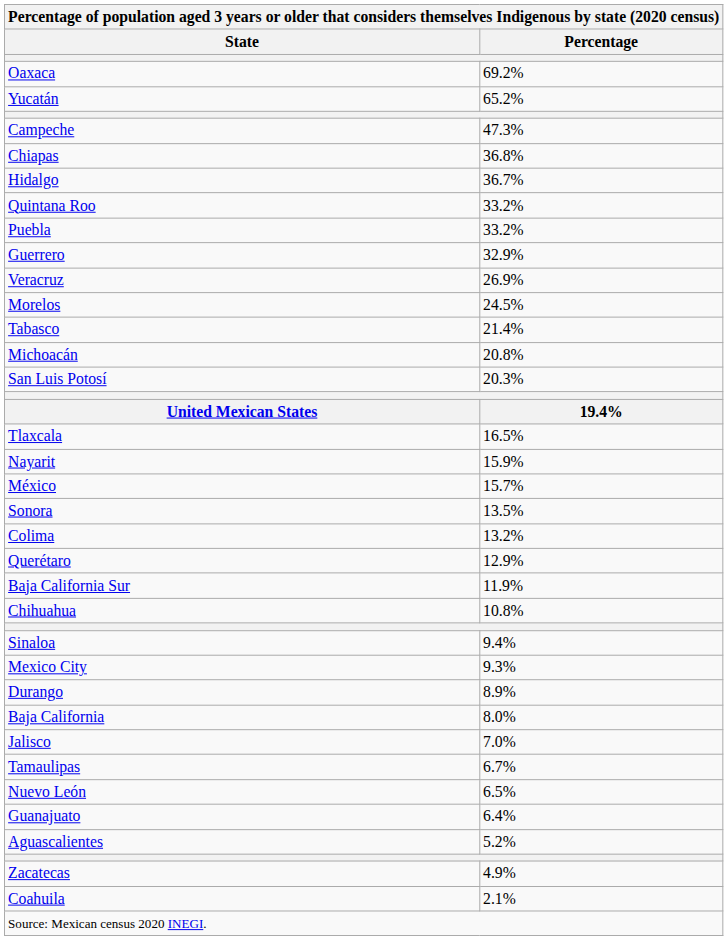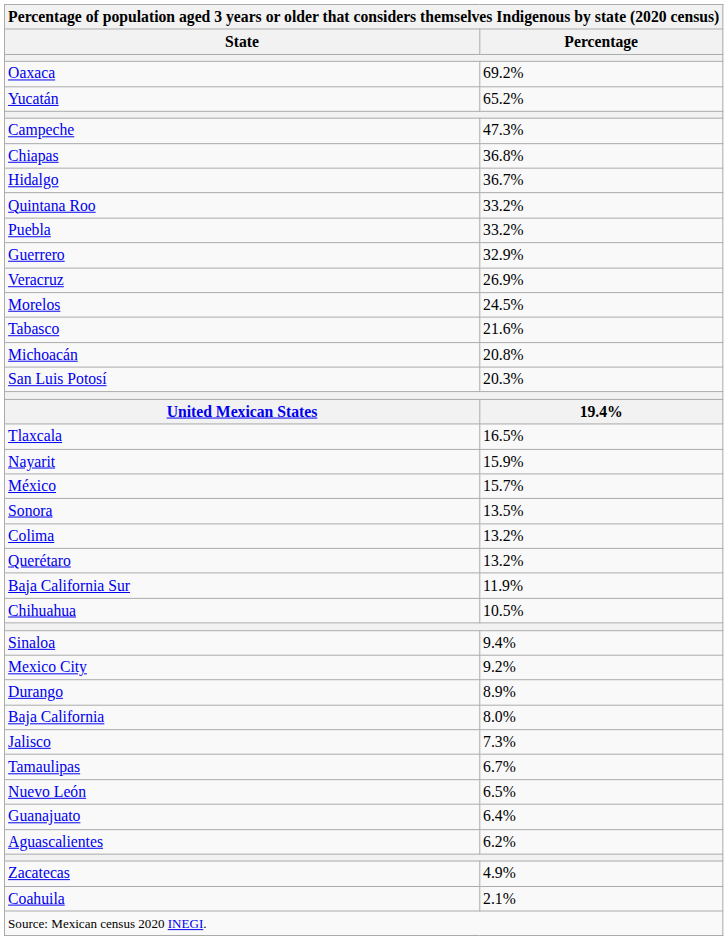Tabasco | Percentage: 21.4% -> 21.6%
Querétaro | Percentage: 12.9% -> 13.2%
Chihuahua | Percentage: 10.8% -> 10.5%
Mexico City | Percentage: 9.3% -> 9.2%
Jalisco | Percentage: 7.0% -> 7.3%
Aguascalientes | Percentage: 5.2% -> 6.2%
